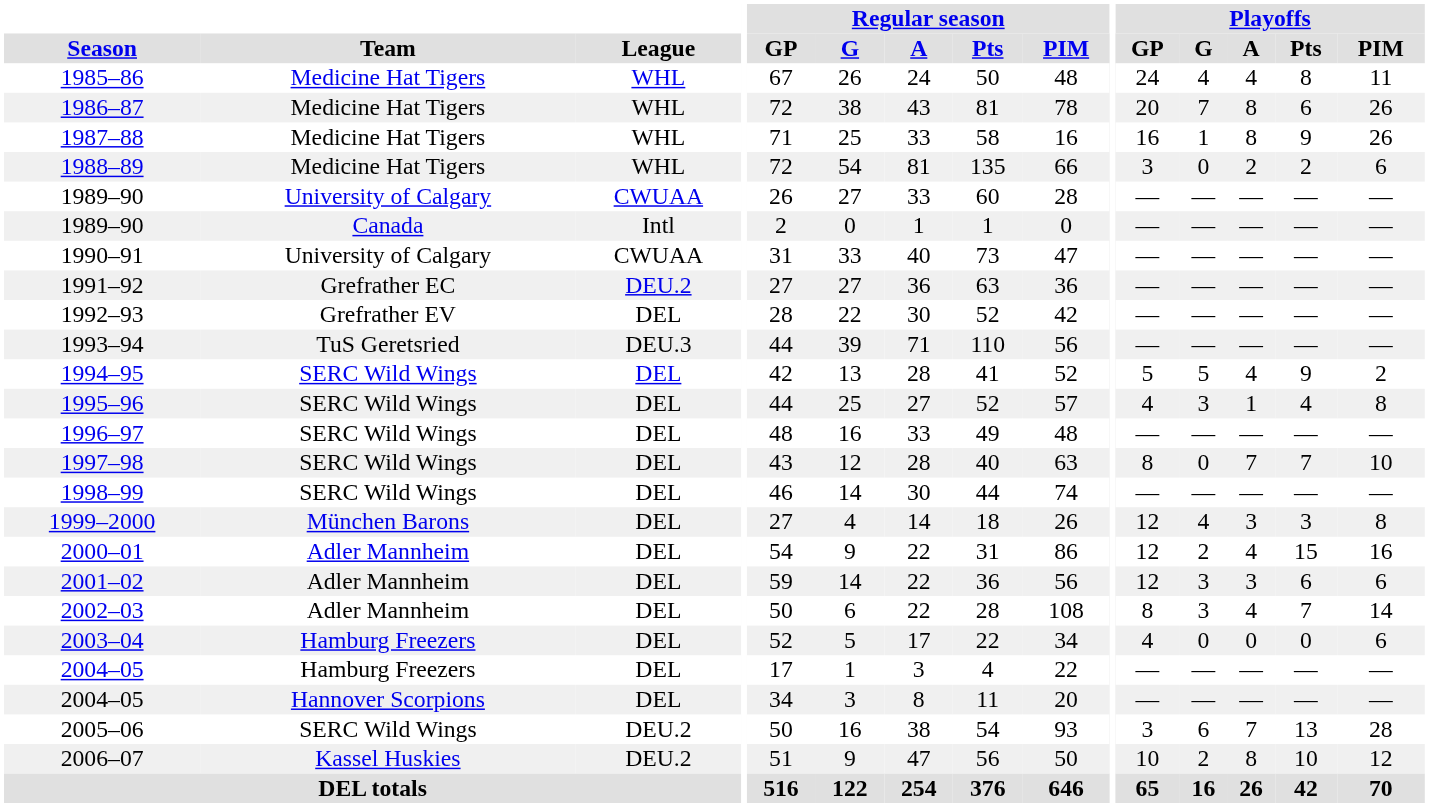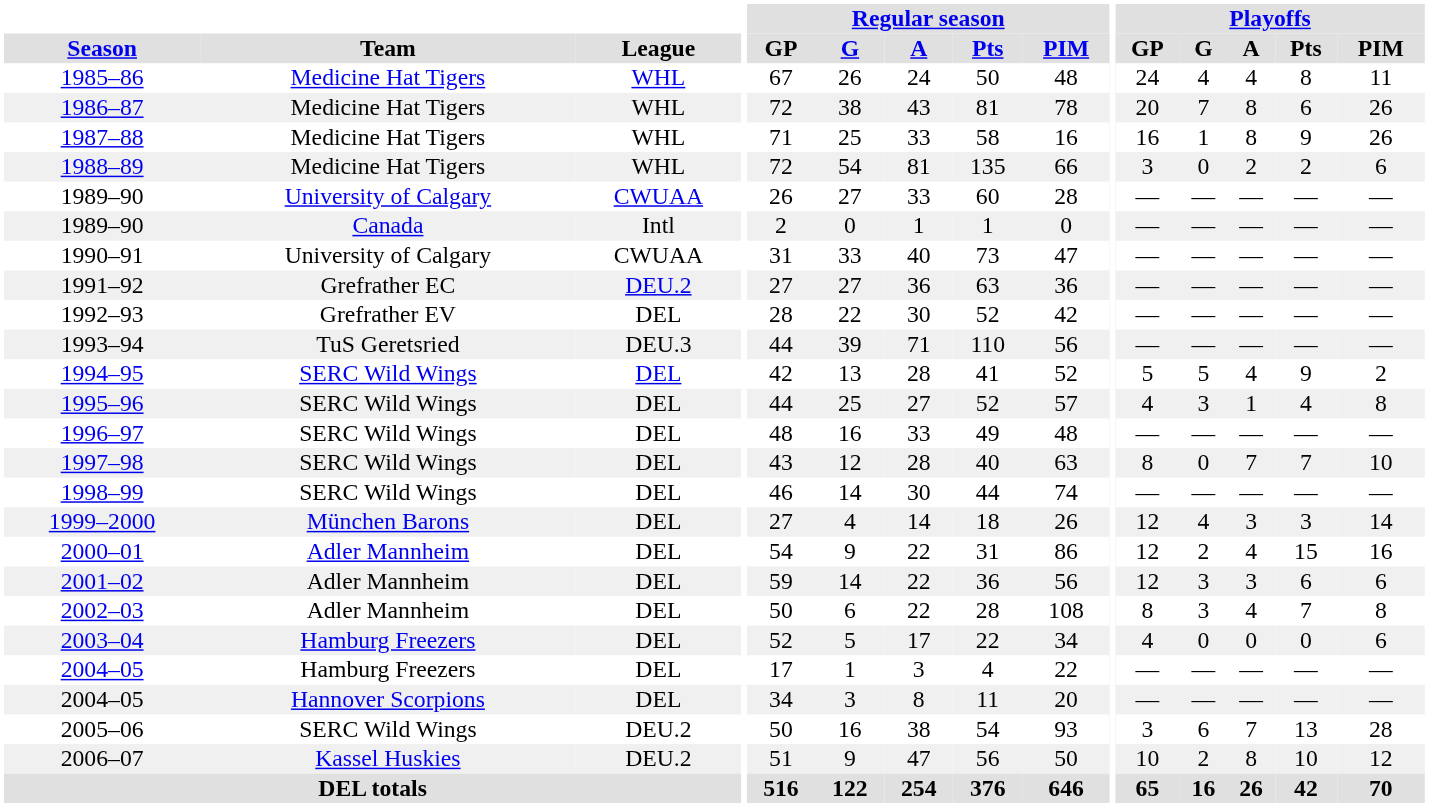1999–2000 | Playoffs / PIM: 8 -> 14
2002–03 | Playoffs / PIM: 14 -> 8
